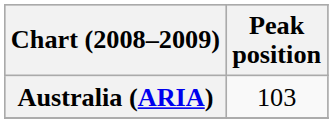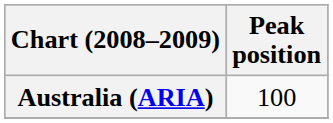Australia (ARIA) | Peak position: 103 -> 100
